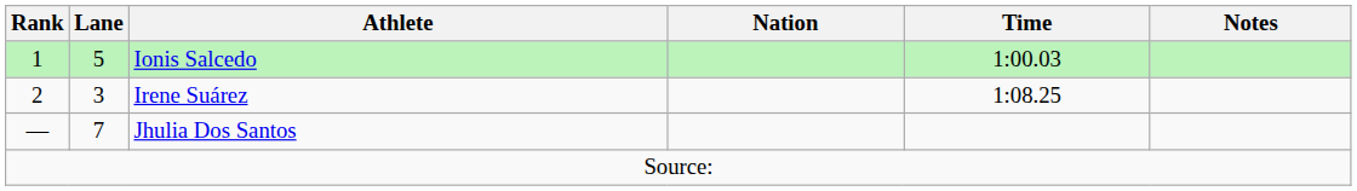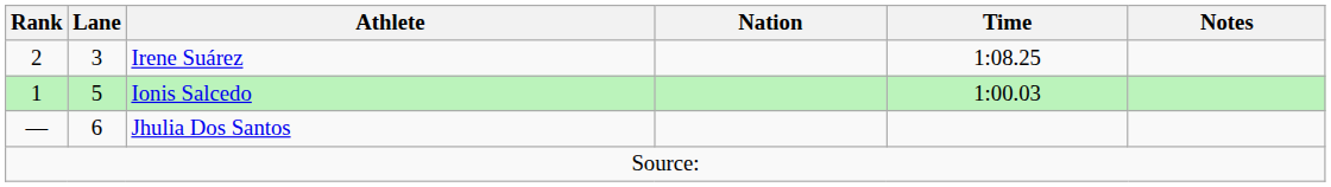rows swapped: Ionis Salcedo <-> Irene Suárez
Jhulia Dos Santos | Lane: 7 -> 6
